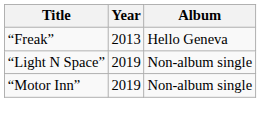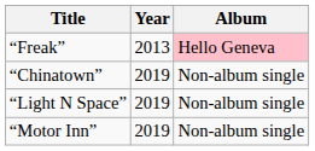“Freak” | Album: no background -> pink background
+ row: “Chinatown” | 2019 | Non-album single
